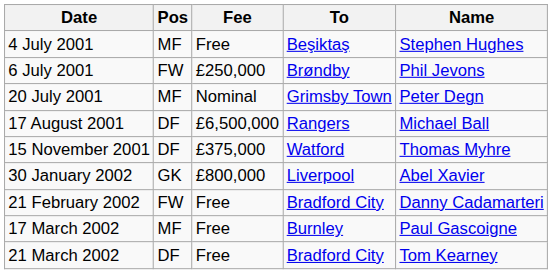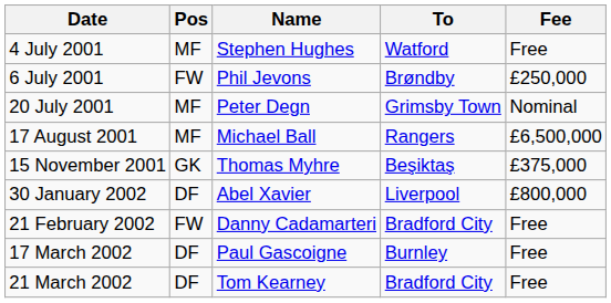columns swapped: Name <-> Fee
4 July 2001 | To: Beşiktaş -> Watford
17 August 2001 | Pos: DF -> MF
15 November 2001 | Pos: DF -> GK
15 November 2001 | To: Watford -> Beşiktaş
30 January 2002 | Pos: GK -> DF
17 March 2002 | Pos: MF -> DF
